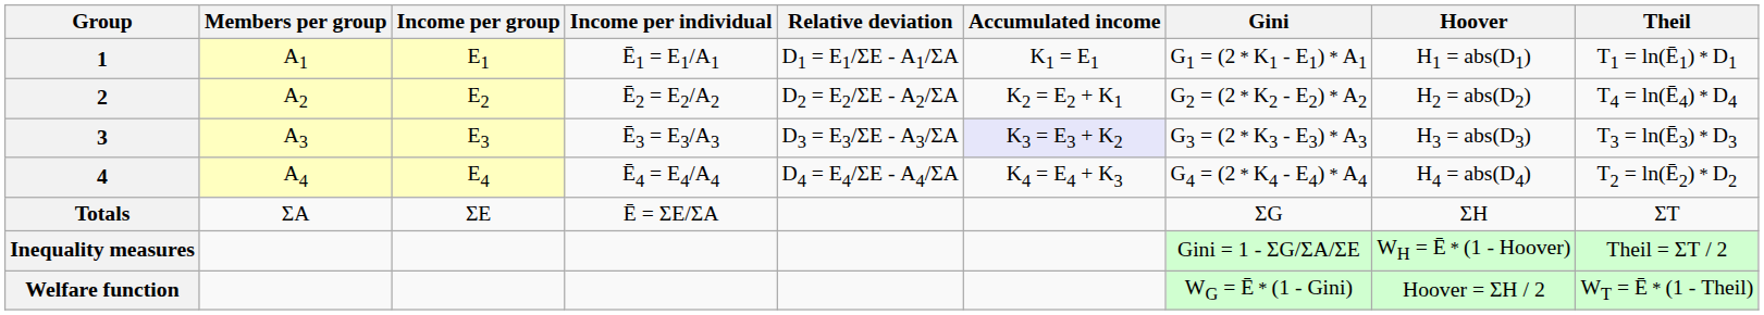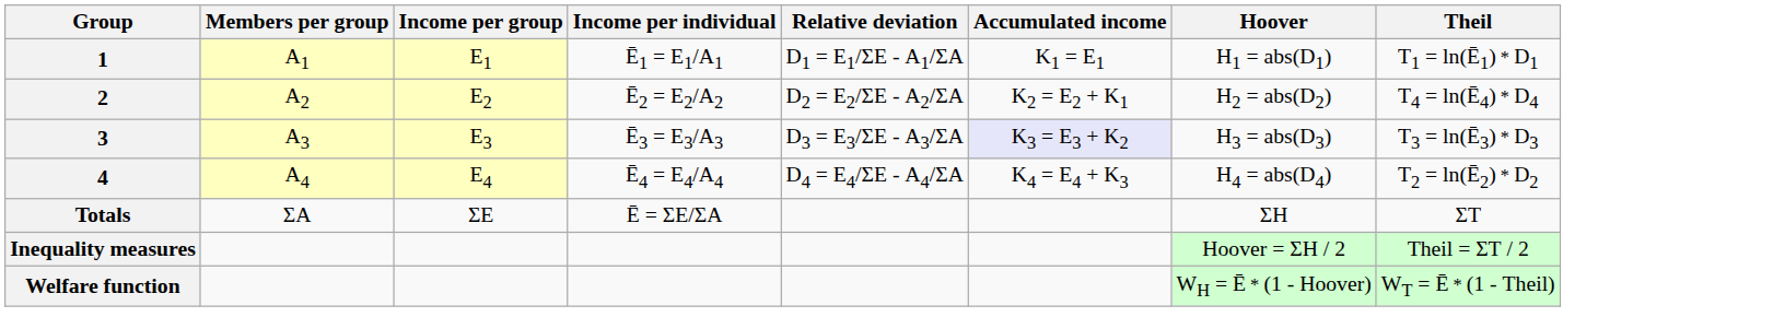- column: Gini | G1 = (2 * K1 - E1) * A1 | G2 = (2 * K2 - E2) * A2 | G3 = (2 * K3 - E3) * A3 | G4 = (2 * K4 - E4) * A4 | ΣG | Gini = 1 - ΣG/ΣA/ΣE | WG = Ē * (1 - Gini)
Inequality measures | Hoover: WH = Ē * (1 - Hoover) -> Hoover = ΣH / 2
Welfare function | Hoover: Hoover = ΣH / 2 -> WH = Ē * (1 - Hoover)
